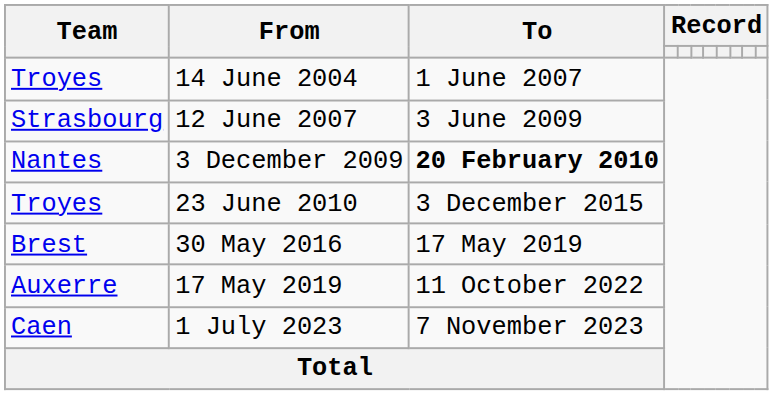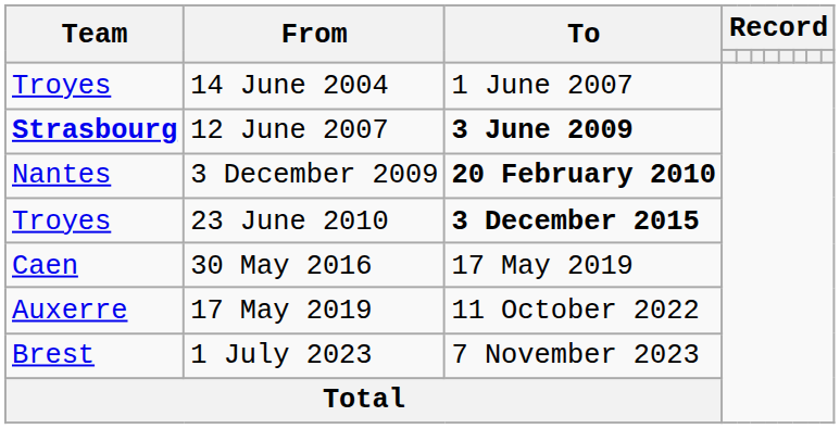12 June 2007 | Team: normal -> bold
12 June 2007 | To: normal -> bold
23 June 2010 | To: normal -> bold
30 May 2016 | Team: Brest -> Caen
1 July 2023 | Team: Caen -> Brest
